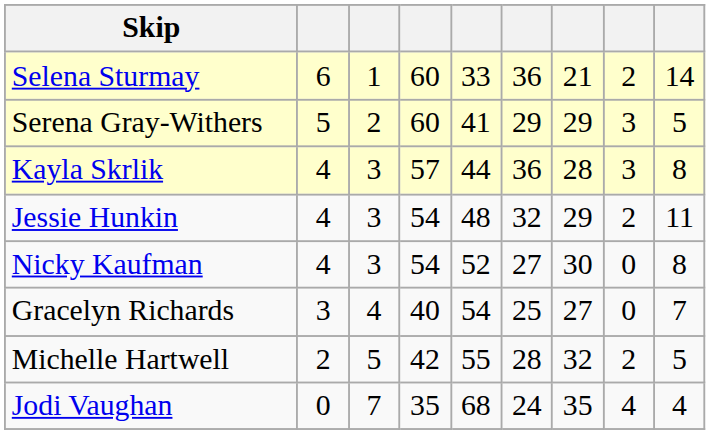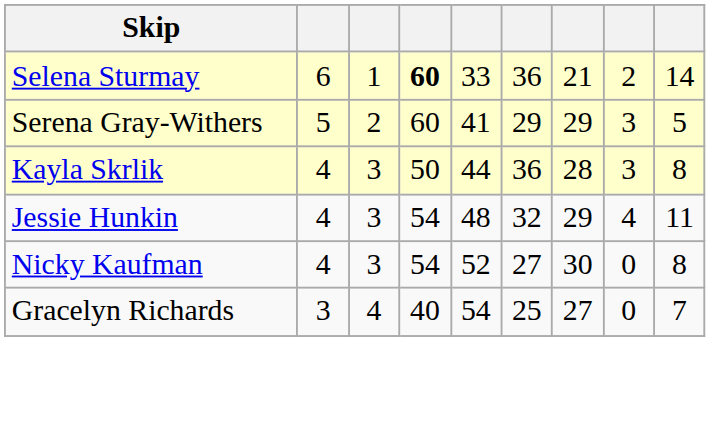Selena Sturmay | column 4: normal -> bold
Kayla Skrlik | column 4: 57 -> 50
Jessie Hunkin | column 8: 2 -> 4
- row: Michelle Hartwell | 2 | 5 | 42 | 55 | 28 | 32 | 2 | 5
- row: Jodi Vaughan | 0 | 7 | 35 | 68 | 24 | 35 | 4 | 4
